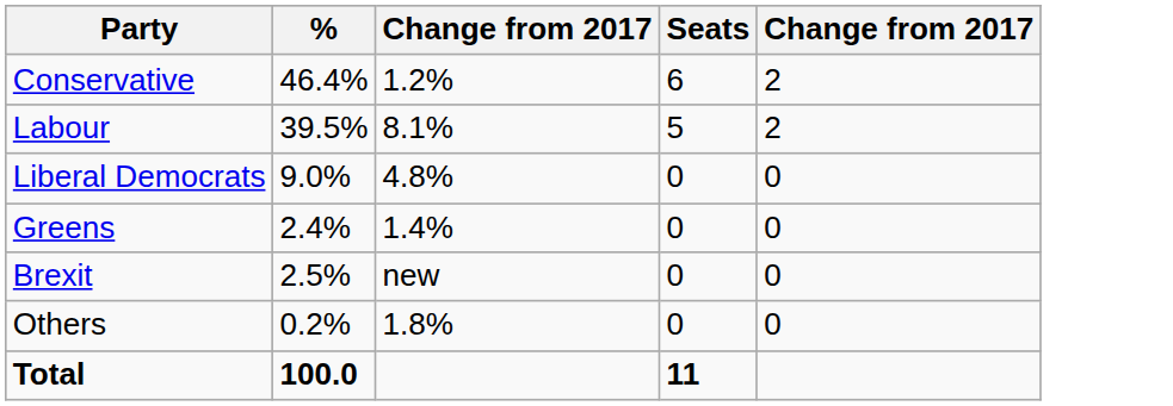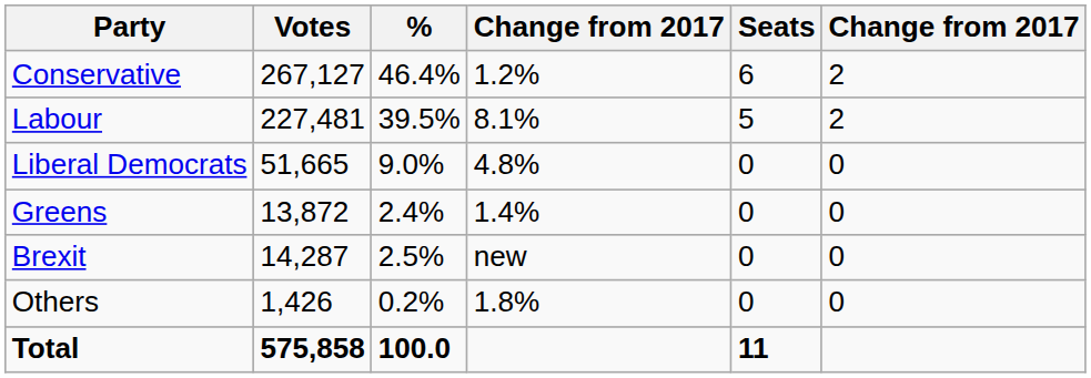+ column: Votes | 267,127 | 227,481 | 51,665 | 13,872 | 14,287 | 1,426 | 575,858
